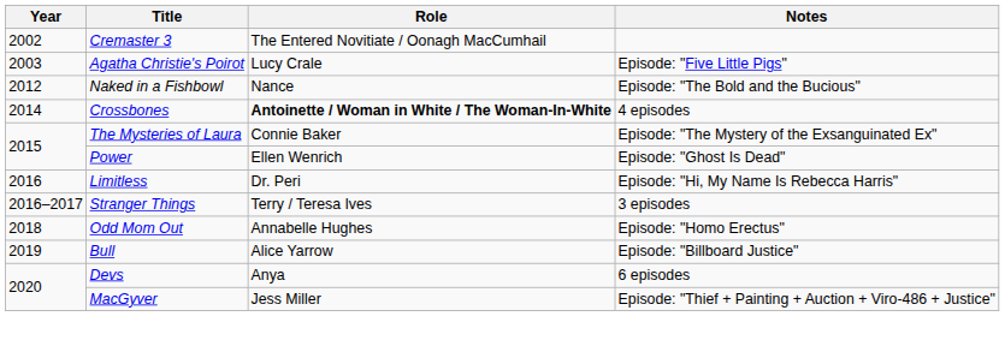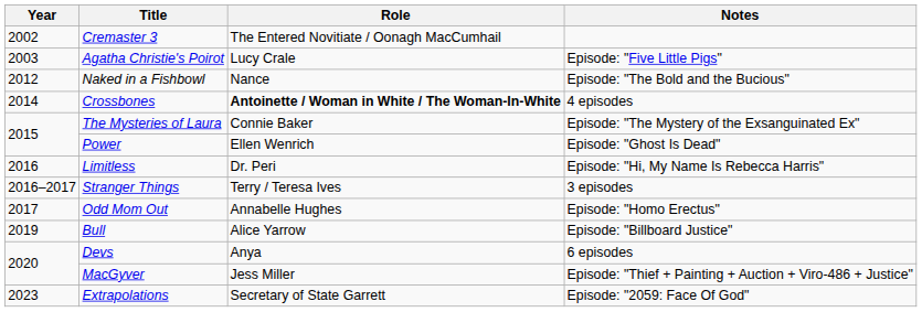Odd Mom Out | Year: 2018 -> 2017
+ row: 2023 | Extrapolations | Secretary of State Garrett | Episode: "2059: Face Of God"
